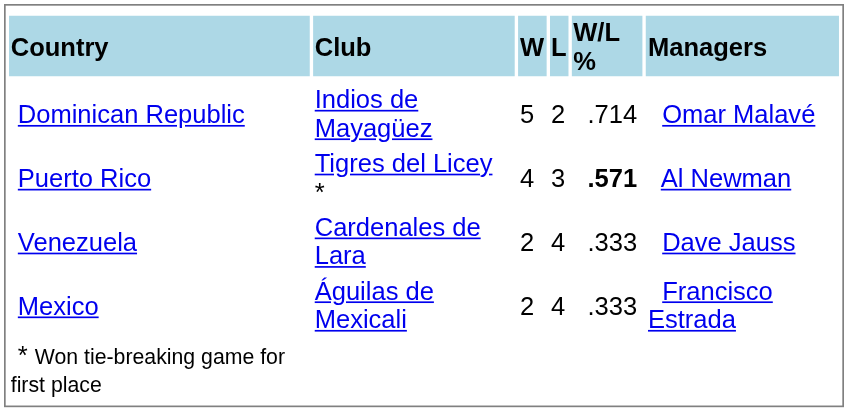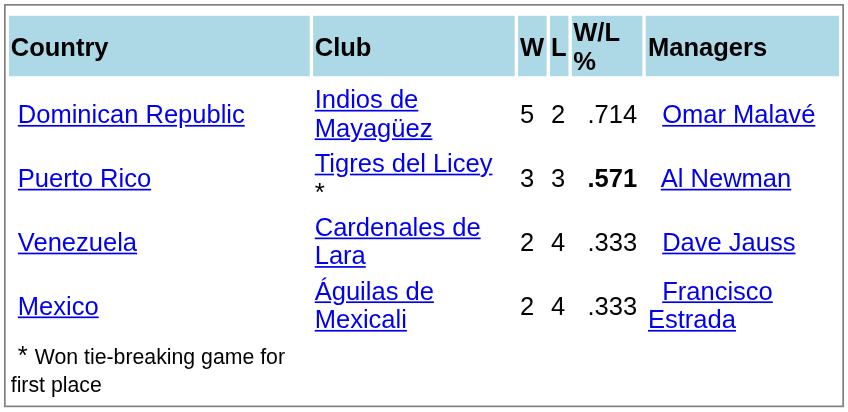Puerto Rico | column 3: 4 -> 3
